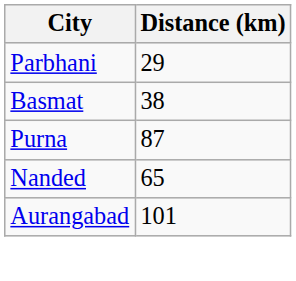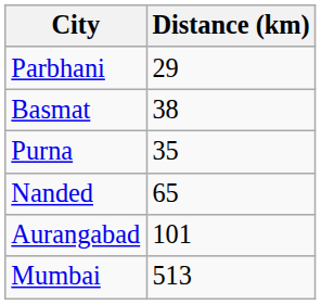Purna | Distance (km): 87 -> 35
+ row: Mumbai | 513
